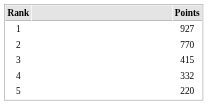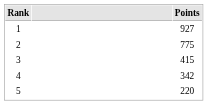2 | Points: 770 -> 775
4 | Points: 332 -> 342
